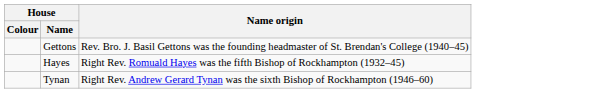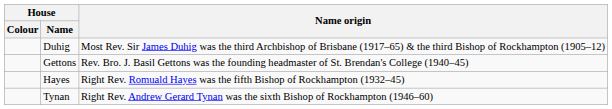+ row: Duhig | Most Rev. Sir James Duhig was the third Archbishop of Brisbane (1917–65) & the third Bishop of Rockhampton (1905–12)
